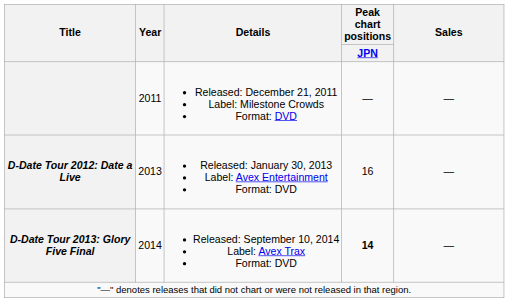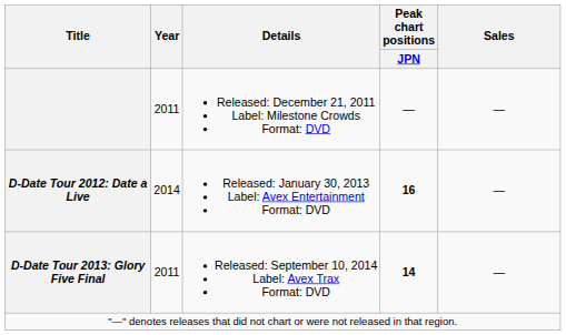D-Date Tour 2012: Date a Live | Year: 2013 -> 2014
D-Date Tour 2012: Date a Live | Peak chart positions / JPN: normal -> bold
D-Date Tour 2013: Glory Five Final | Year: 2014 -> 2011
